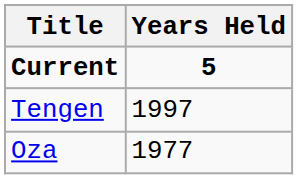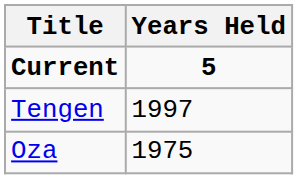Oza | Years Held: 1977 -> 1975
